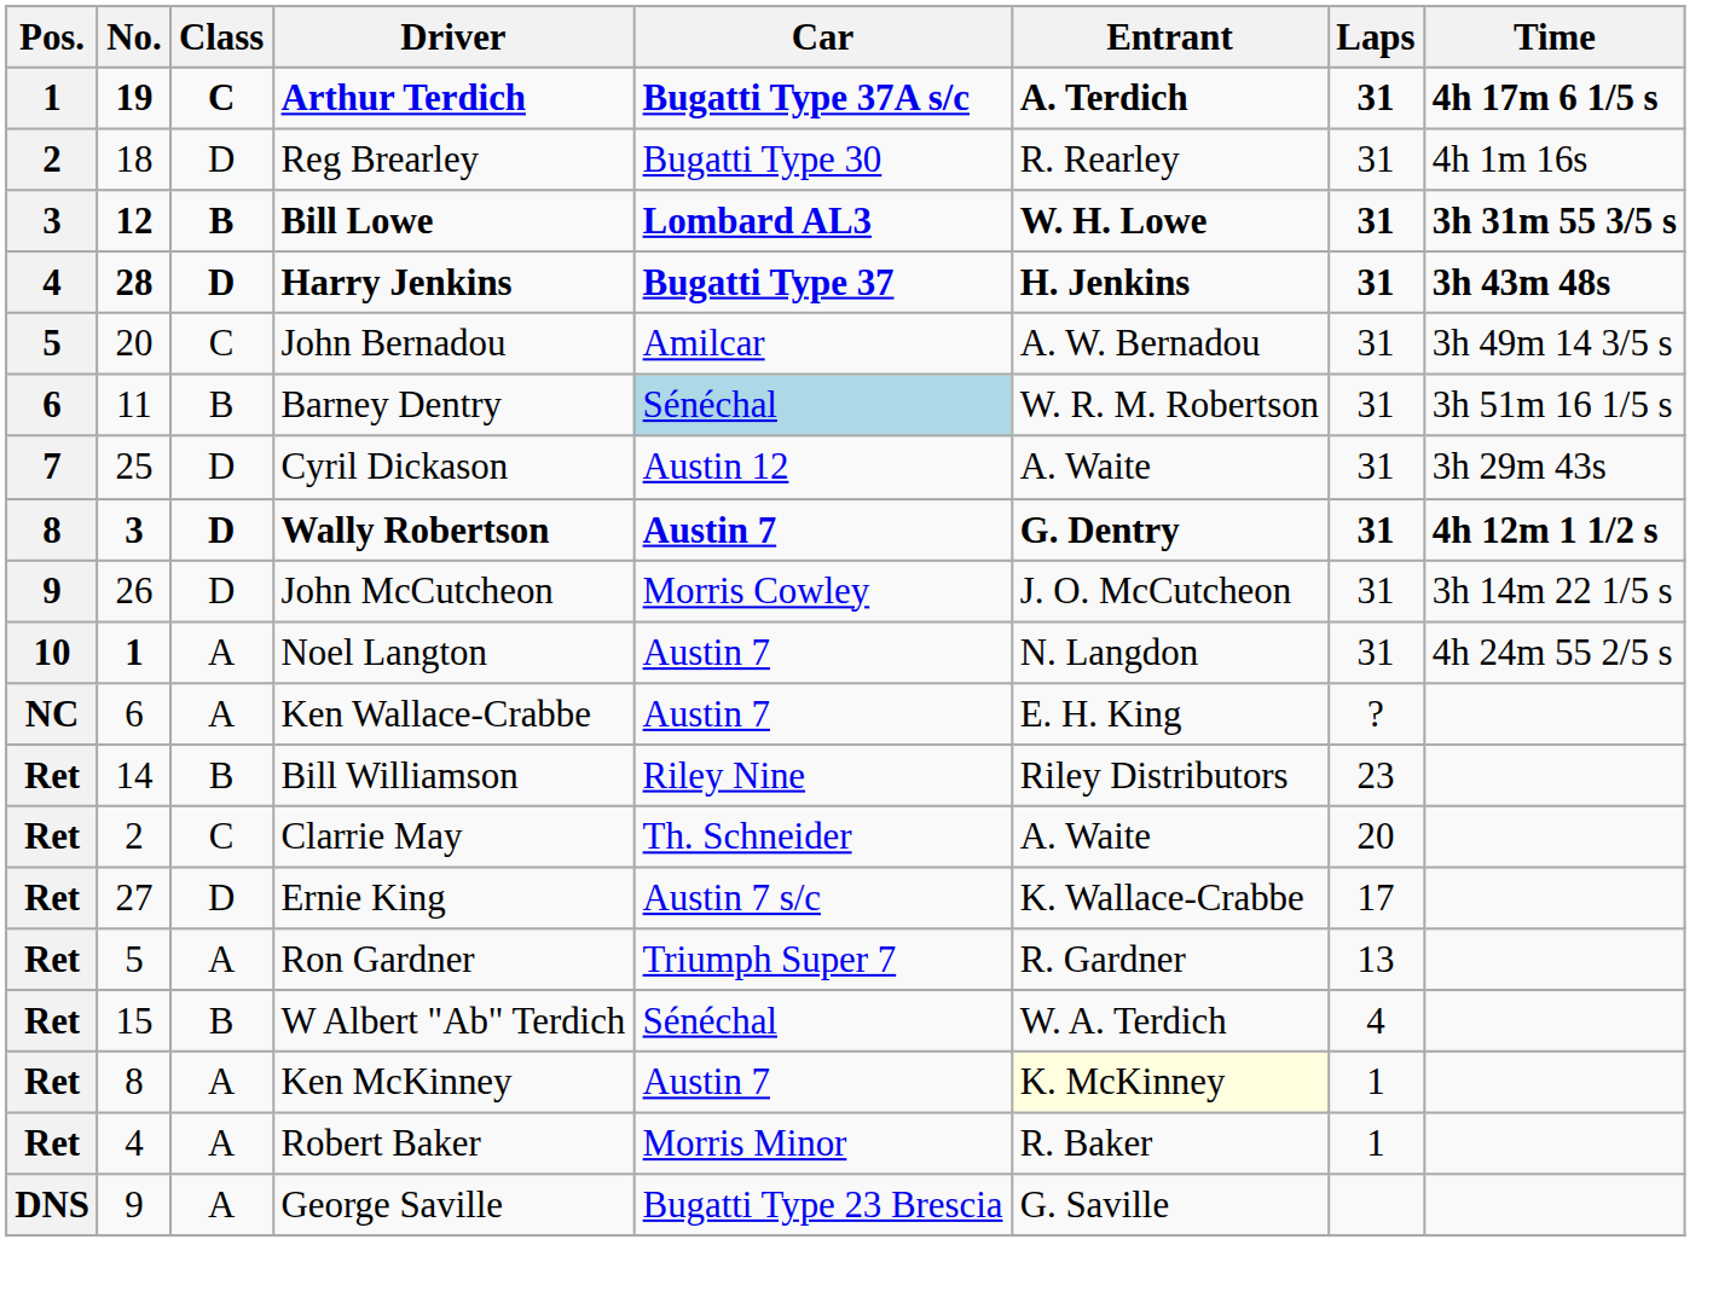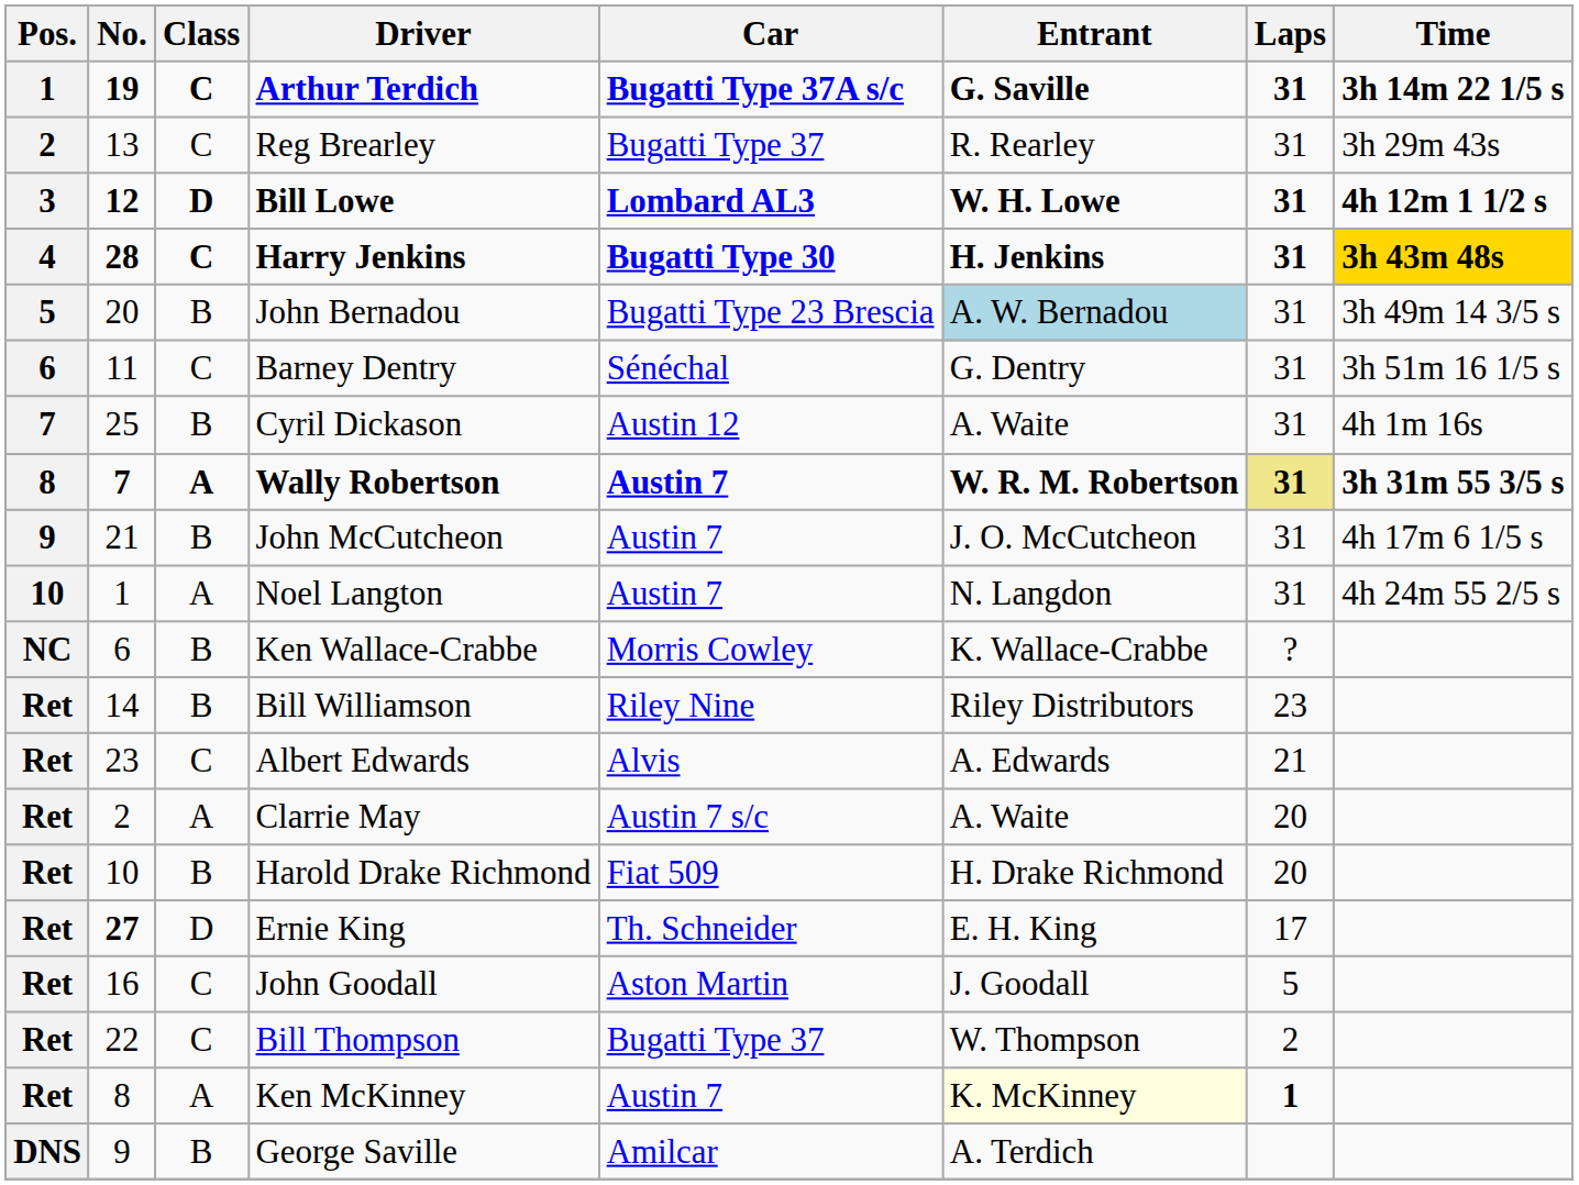Arthur Terdich | Entrant: A. Terdich -> G. Saville
Arthur Terdich | Time: 4h 17m 6 1/5 s -> 3h 14m 22 1/5 s
Reg Brearley | No.: 18 -> 13
Reg Brearley | Class: D -> C
Reg Brearley | Car: Bugatti Type 30 -> Bugatti Type 37
Reg Brearley | Time: 4h 1m 16s -> 3h 29m 43s
Bill Lowe | Class: B -> D
Bill Lowe | Time: 3h 31m 55 3/5 s -> 4h 12m 1 1/2 s
Harry Jenkins | Class: D -> C
Harry Jenkins | Car: Bugatti Type 37 -> Bugatti Type 30
Harry Jenkins | Time: no background -> gold background
John Bernadou | Class: C -> B
John Bernadou | Car: Amilcar -> Bugatti Type 23 Brescia
John Bernadou | Entrant: no background -> lightblue background
Barney Dentry | Class: B -> C
Barney Dentry | Car: lightblue background -> no background
Barney Dentry | Entrant: W. R. M. Robertson -> G. Dentry
Cyril Dickason | Class: D -> B
Cyril Dickason | Time: 3h 29m 43s -> 4h 1m 16s
Wally Robertson | No.: 3 -> 7
Wally Robertson | Class: D -> A
Wally Robertson | Entrant: G. Dentry -> W. R. M. Robertson
Wally Robertson | Laps: no background -> khaki background
Wally Robertson | Time: 4h 12m 1 1/2 s -> 3h 31m 55 3/5 s
John McCutcheon | No.: 26 -> 21
John McCutcheon | Class: D -> B
John McCutcheon | Car: Morris Cowley -> Austin 7
John McCutcheon | Time: 3h 14m 22 1/5 s -> 4h 17m 6 1/5 s
Noel Langton | No.: bold -> normal
Ken Wallace-Crabbe | Class: A -> B
Ken Wallace-Crabbe | Car: Austin 7 -> Morris Cowley
Ken Wallace-Crabbe | Entrant: E. H. King -> K. Wallace-Crabbe
+ row: Ret | 23 | C | Albert Edwards | Alvis | A. Edwards | 21
Clarrie May | Class: C -> A
Clarrie May | Car: Th. Schneider -> Austin 7 s/c
+ row: Ret | 10 | B | Harold Drake Richmond | Fiat 509 | H. Drake Richmond | 20
Ernie King | No.: normal -> bold
Ernie King | Car: Austin 7 s/c -> Th. Schneider
Ernie King | Entrant: K. Wallace-Crabbe -> E. H. King
- row: Ret | 5 | A | Ron Gardner | Triumph Super 7 | R. Gardner | 13
+ row: Ret | 16 | C | John Goodall | Aston Martin | J. Goodall | 5
- row: Ret | 15 | B | W Albert "Ab" Terdich | Sénéchal | W. A. Terdich | 4
+ row: Ret | 22 | C | Bill Thompson | Bugatti Type 37 | W. Thompson | 2
Ken McKinney | Laps: normal -> bold
- row: Ret | 4 | A | Robert Baker | Morris Minor | R. Baker | 1
George Saville | Class: A -> B
George Saville | Car: Bugatti Type 23 Brescia -> Amilcar
George Saville | Entrant: G. Saville -> A. Terdich
